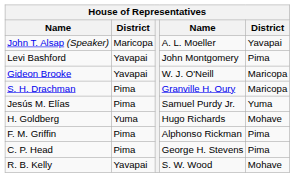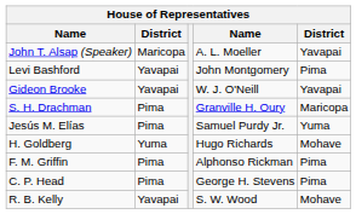Gideon Brooke | column 5: Maricopa -> Yavapai
